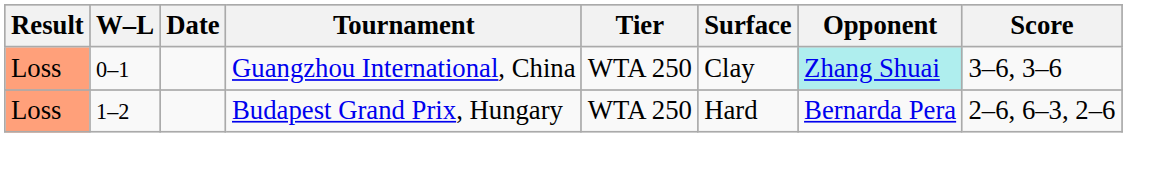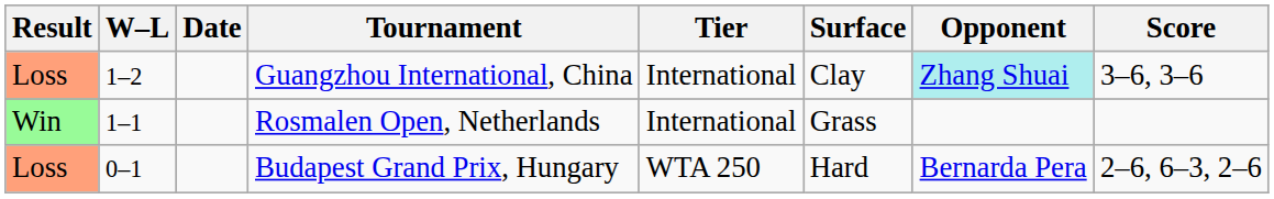Guangzhou International, China | W–L: 0–1 -> 1–2
Guangzhou International, China | Tier: WTA 250 -> International
+ row: Win | 1–1 | Rosmalen Open, Netherlands | International | Grass
Budapest Grand Prix, Hungary | W–L: 1–2 -> 0–1
